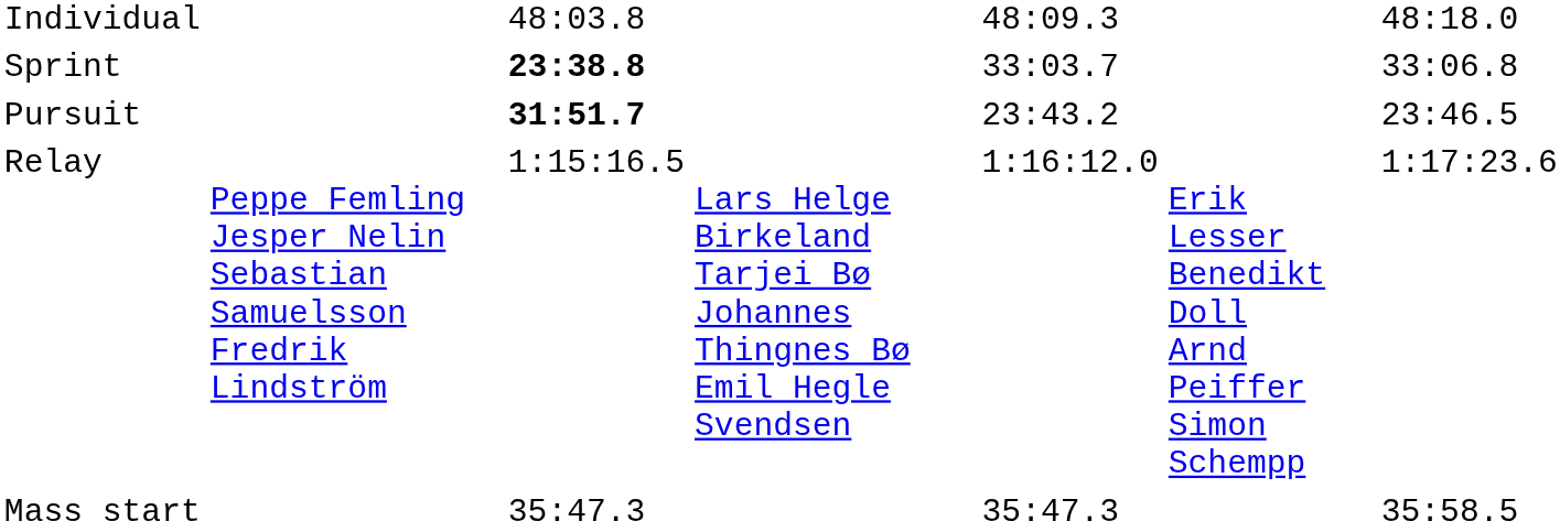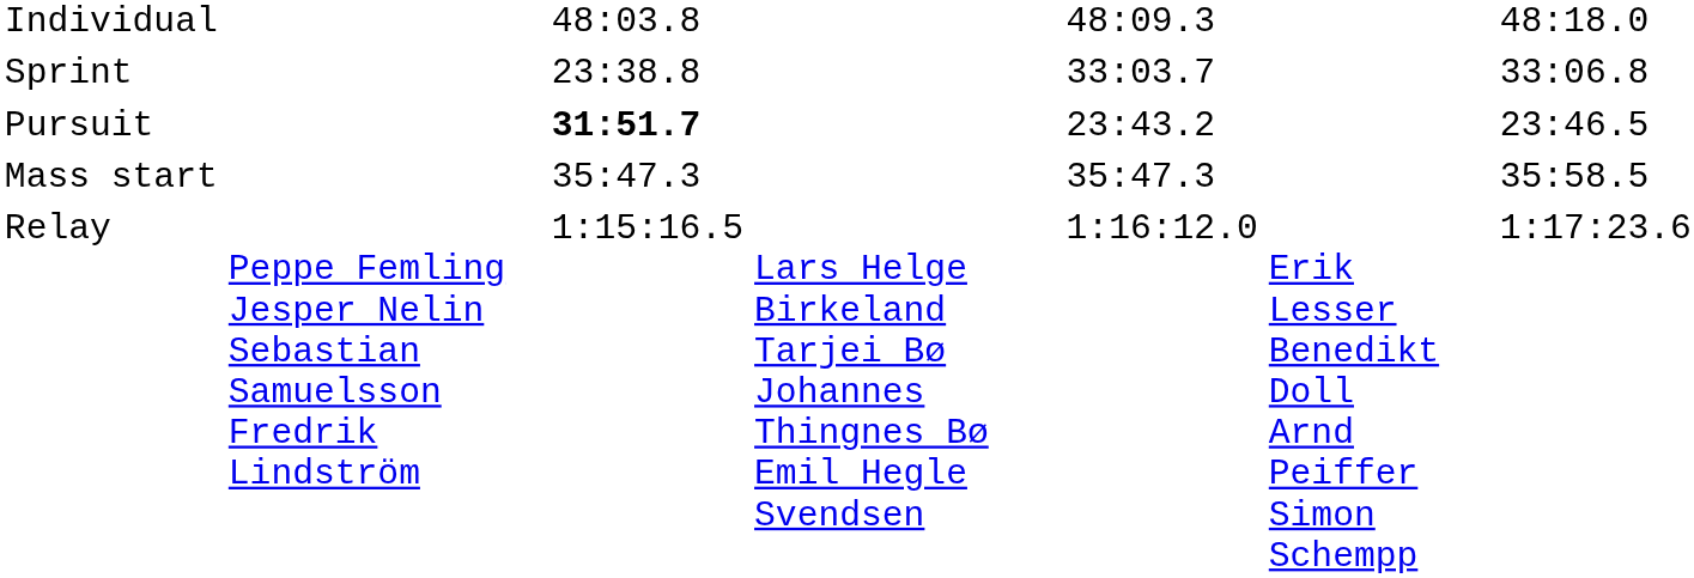Sprint | column 3: bold -> normal
rows swapped: Mass start <-> Relay
